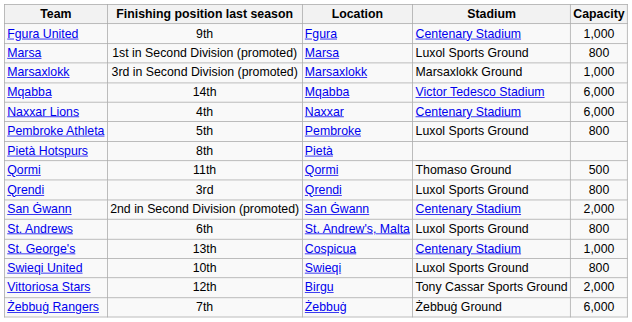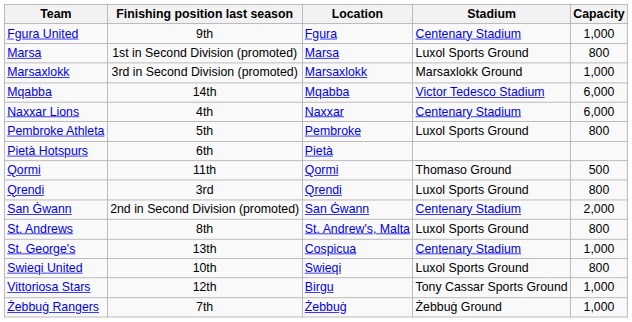Pietà Hotspurs | Finishing position last season: 8th -> 6th
St. Andrews | Finishing position last season: 6th -> 8th
Vittoriosa Stars | Capacity: 2,000 -> 1,000
Żebbuġ Rangers | Capacity: 6,000 -> 1,000
